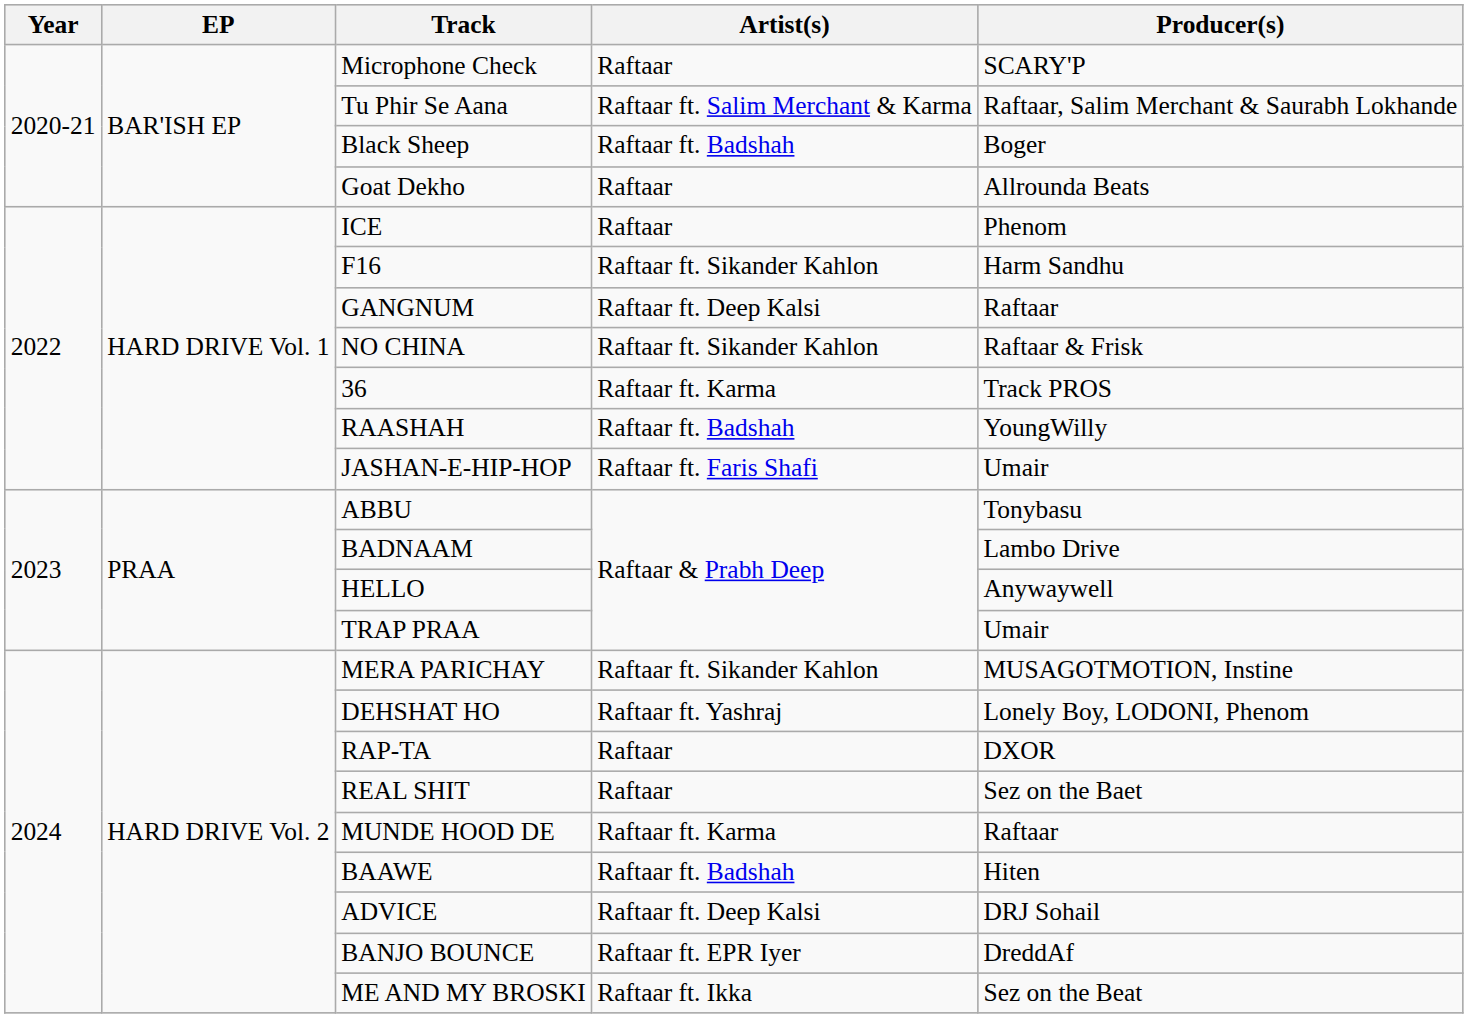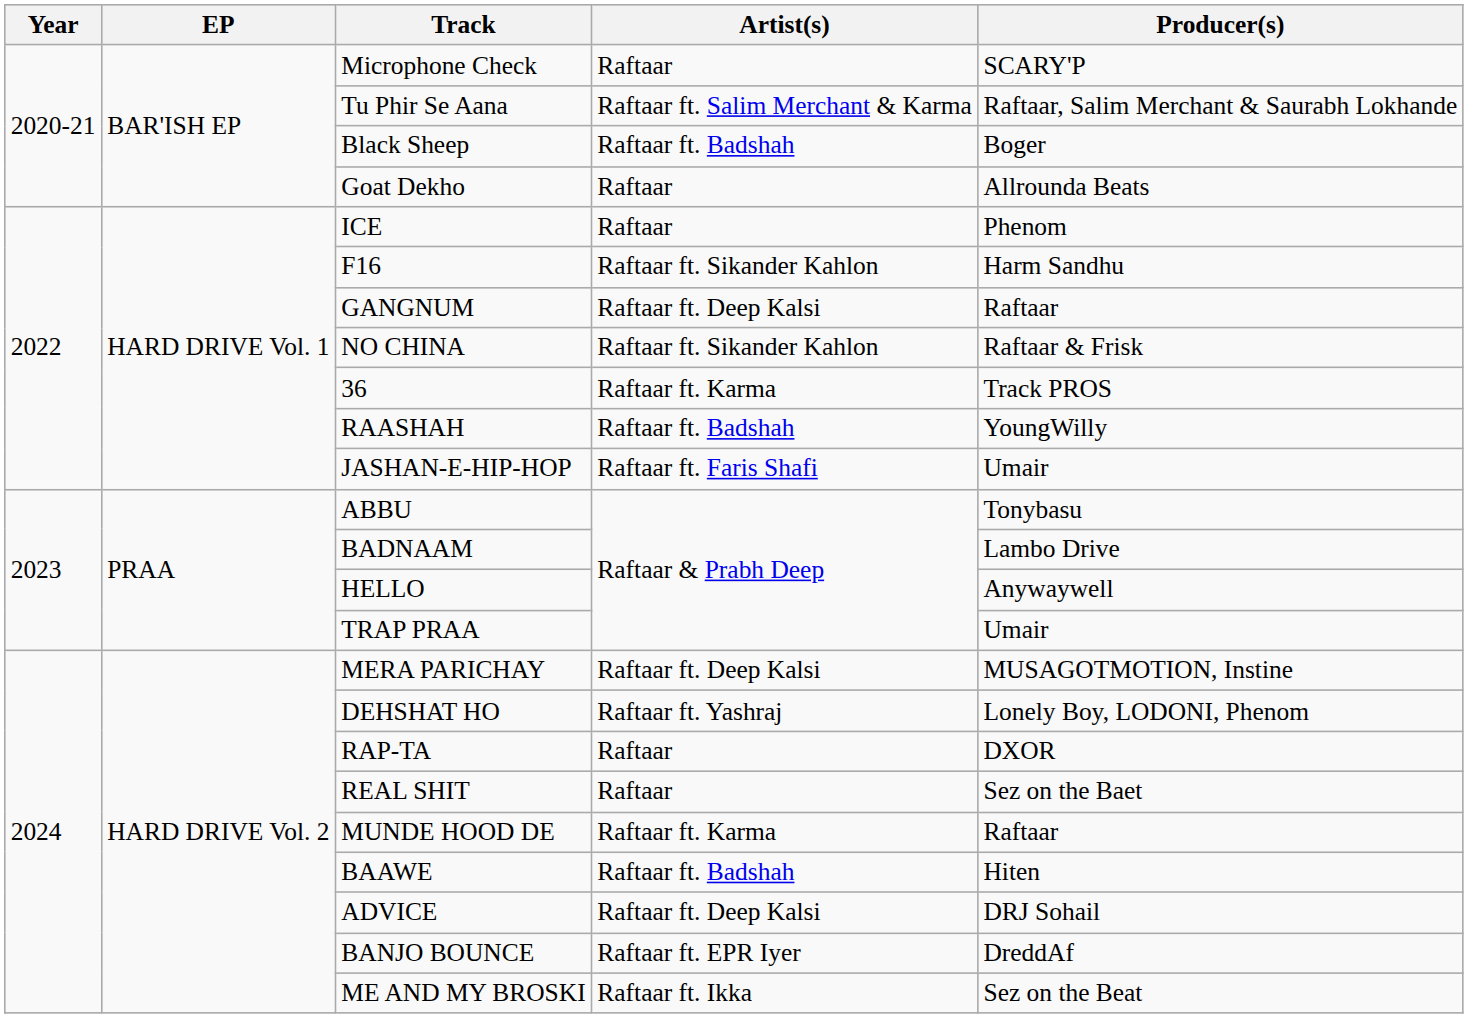MERA PARICHAY | Artist(s): Raftaar ft. Sikander Kahlon -> Raftaar ft. Deep Kalsi
